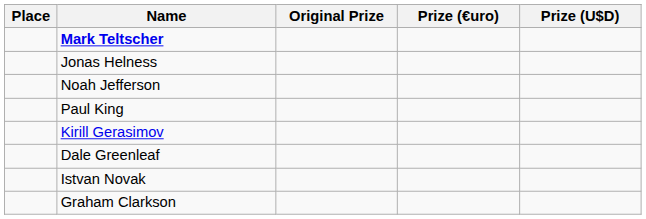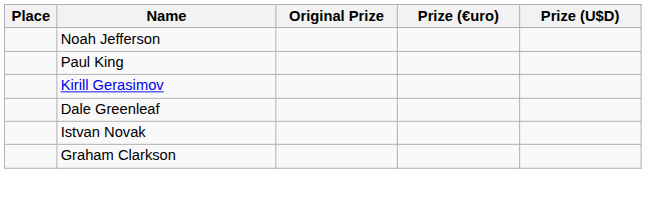- row: Mark Teltscher
- row: Jonas Helness
